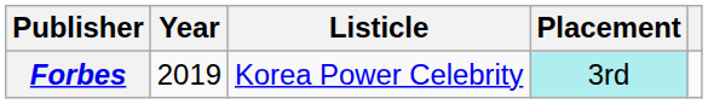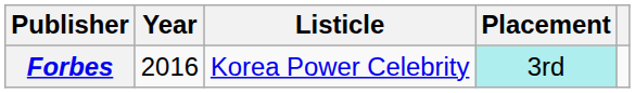Forbes | Year: 2019 -> 2016
